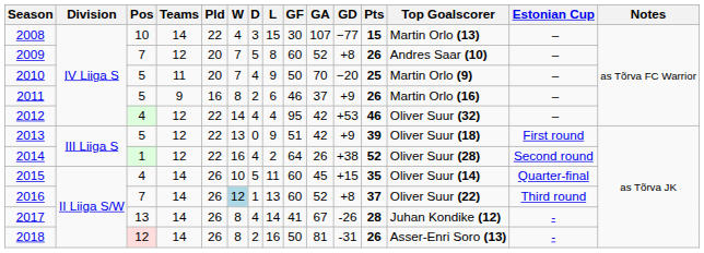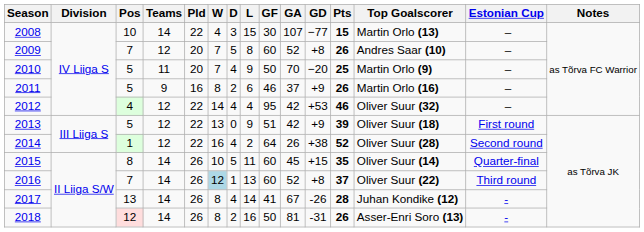2015 | Pos: 4 -> 8
